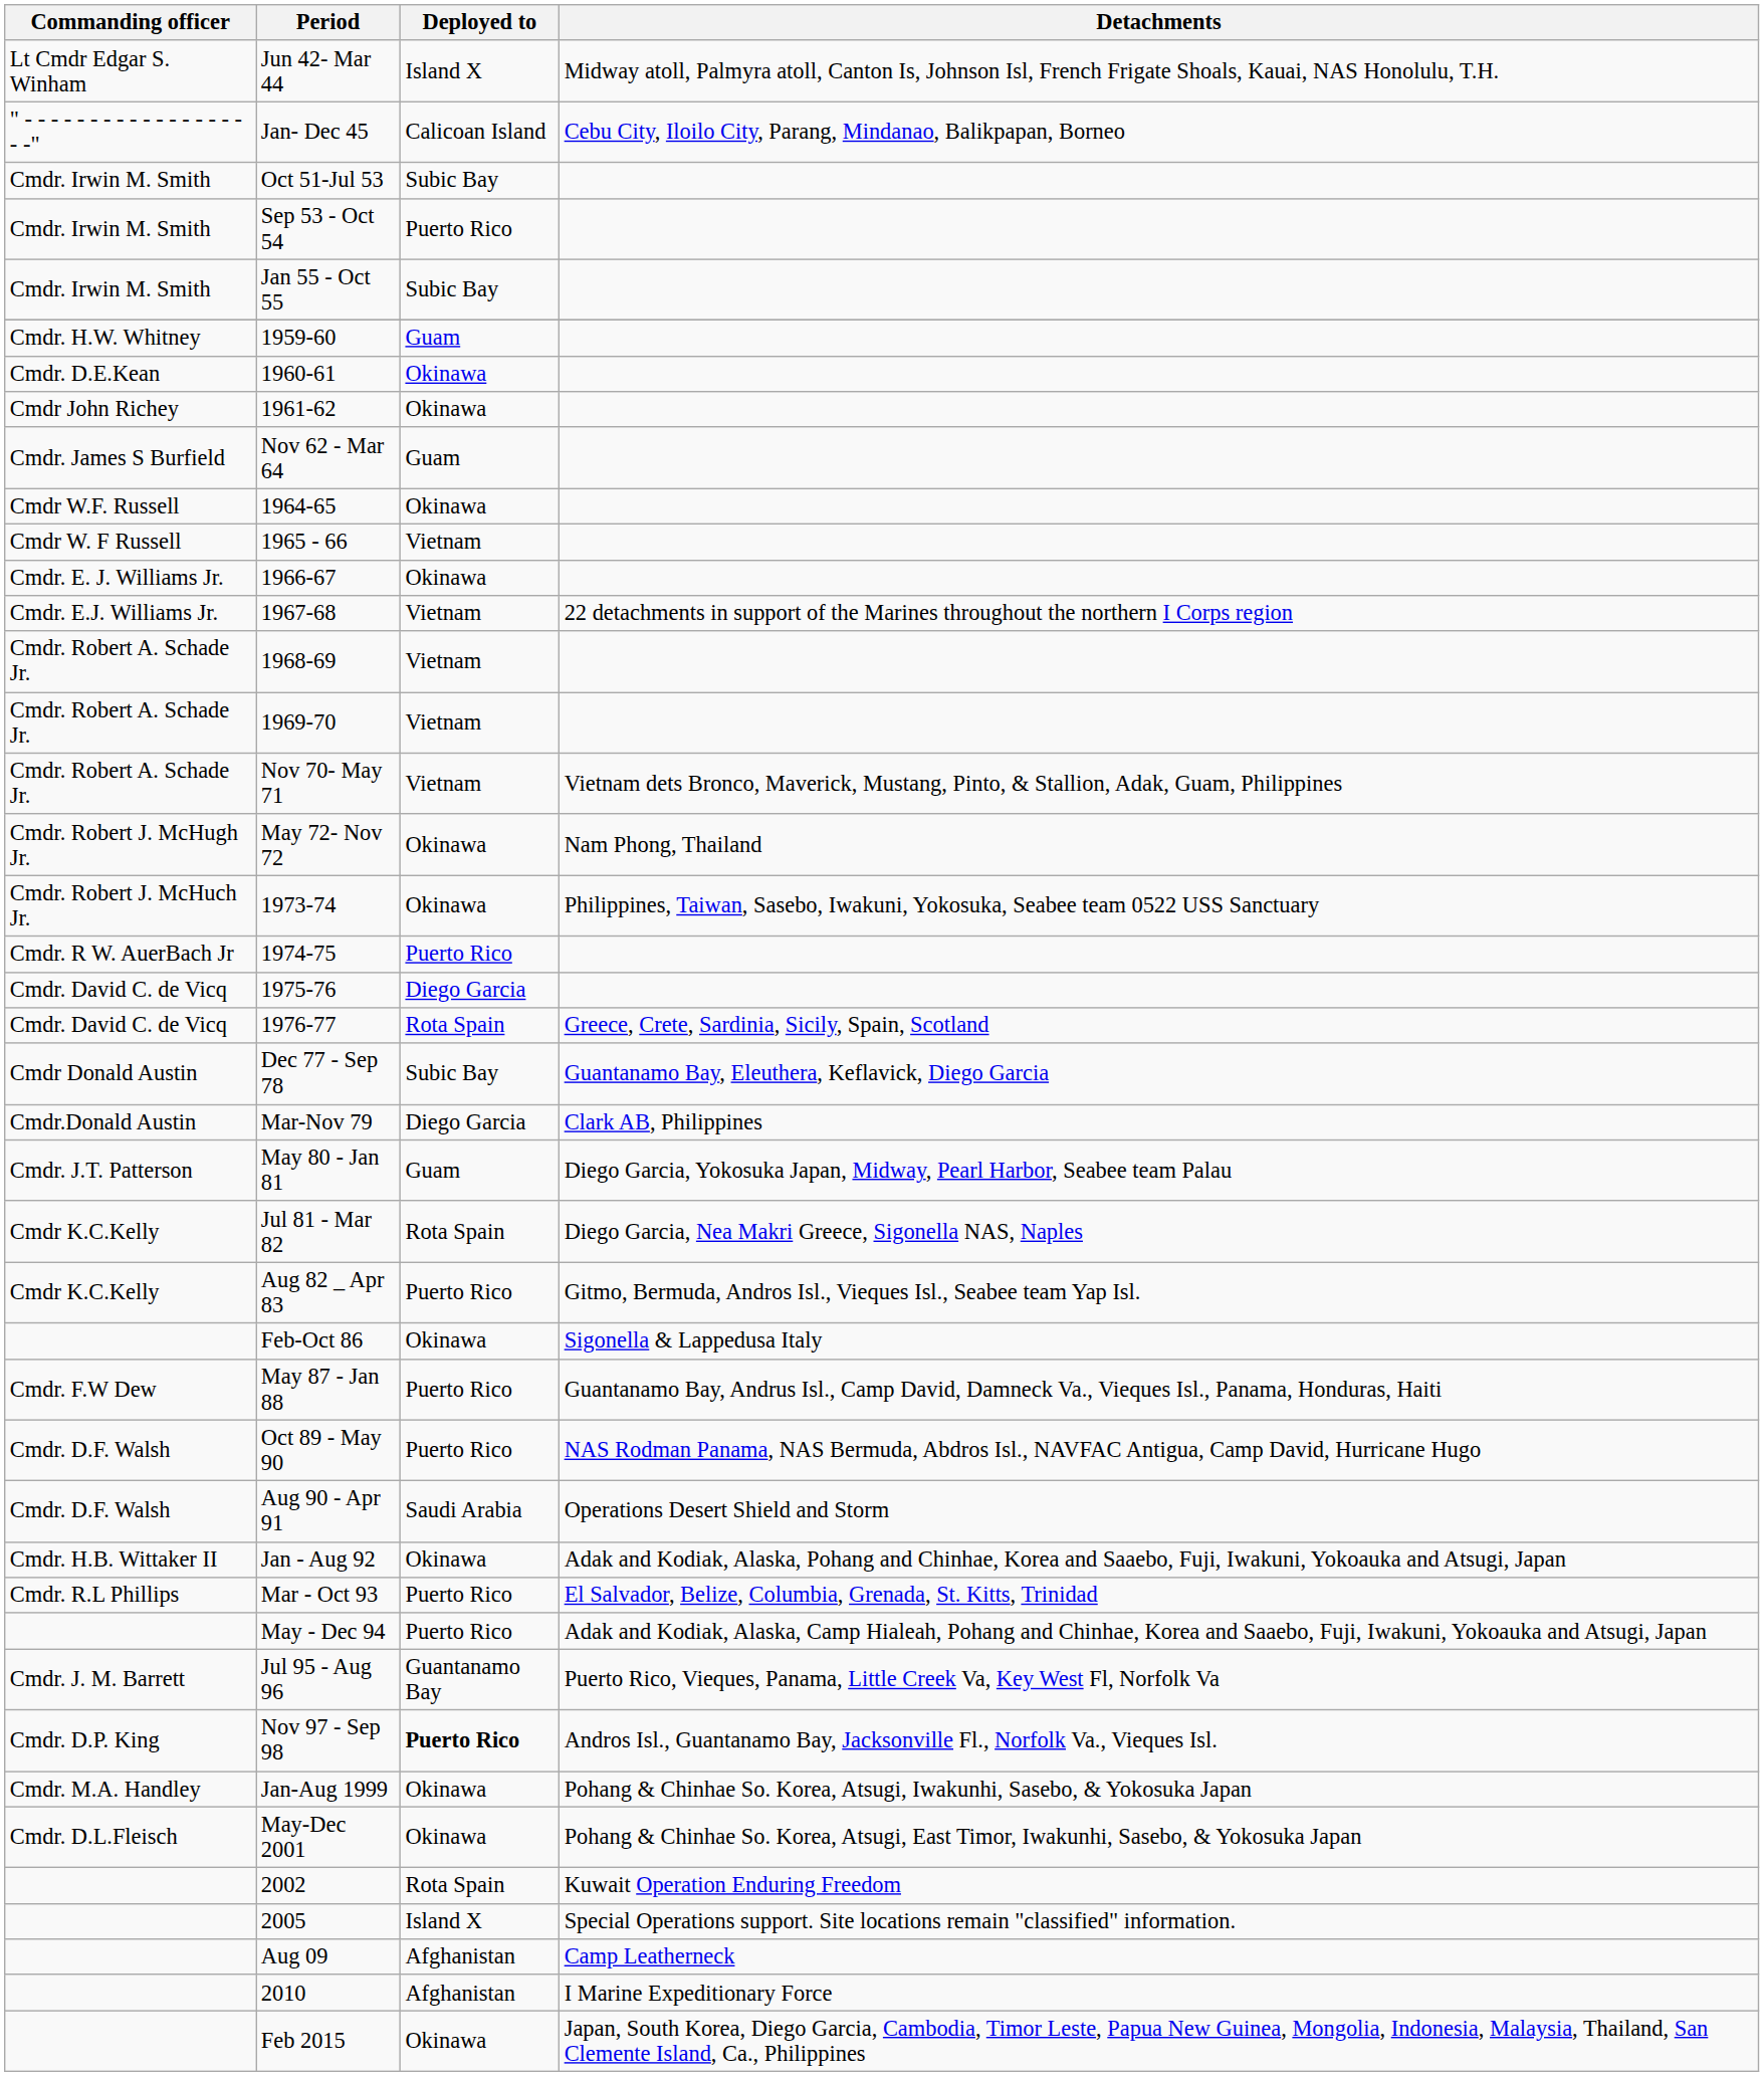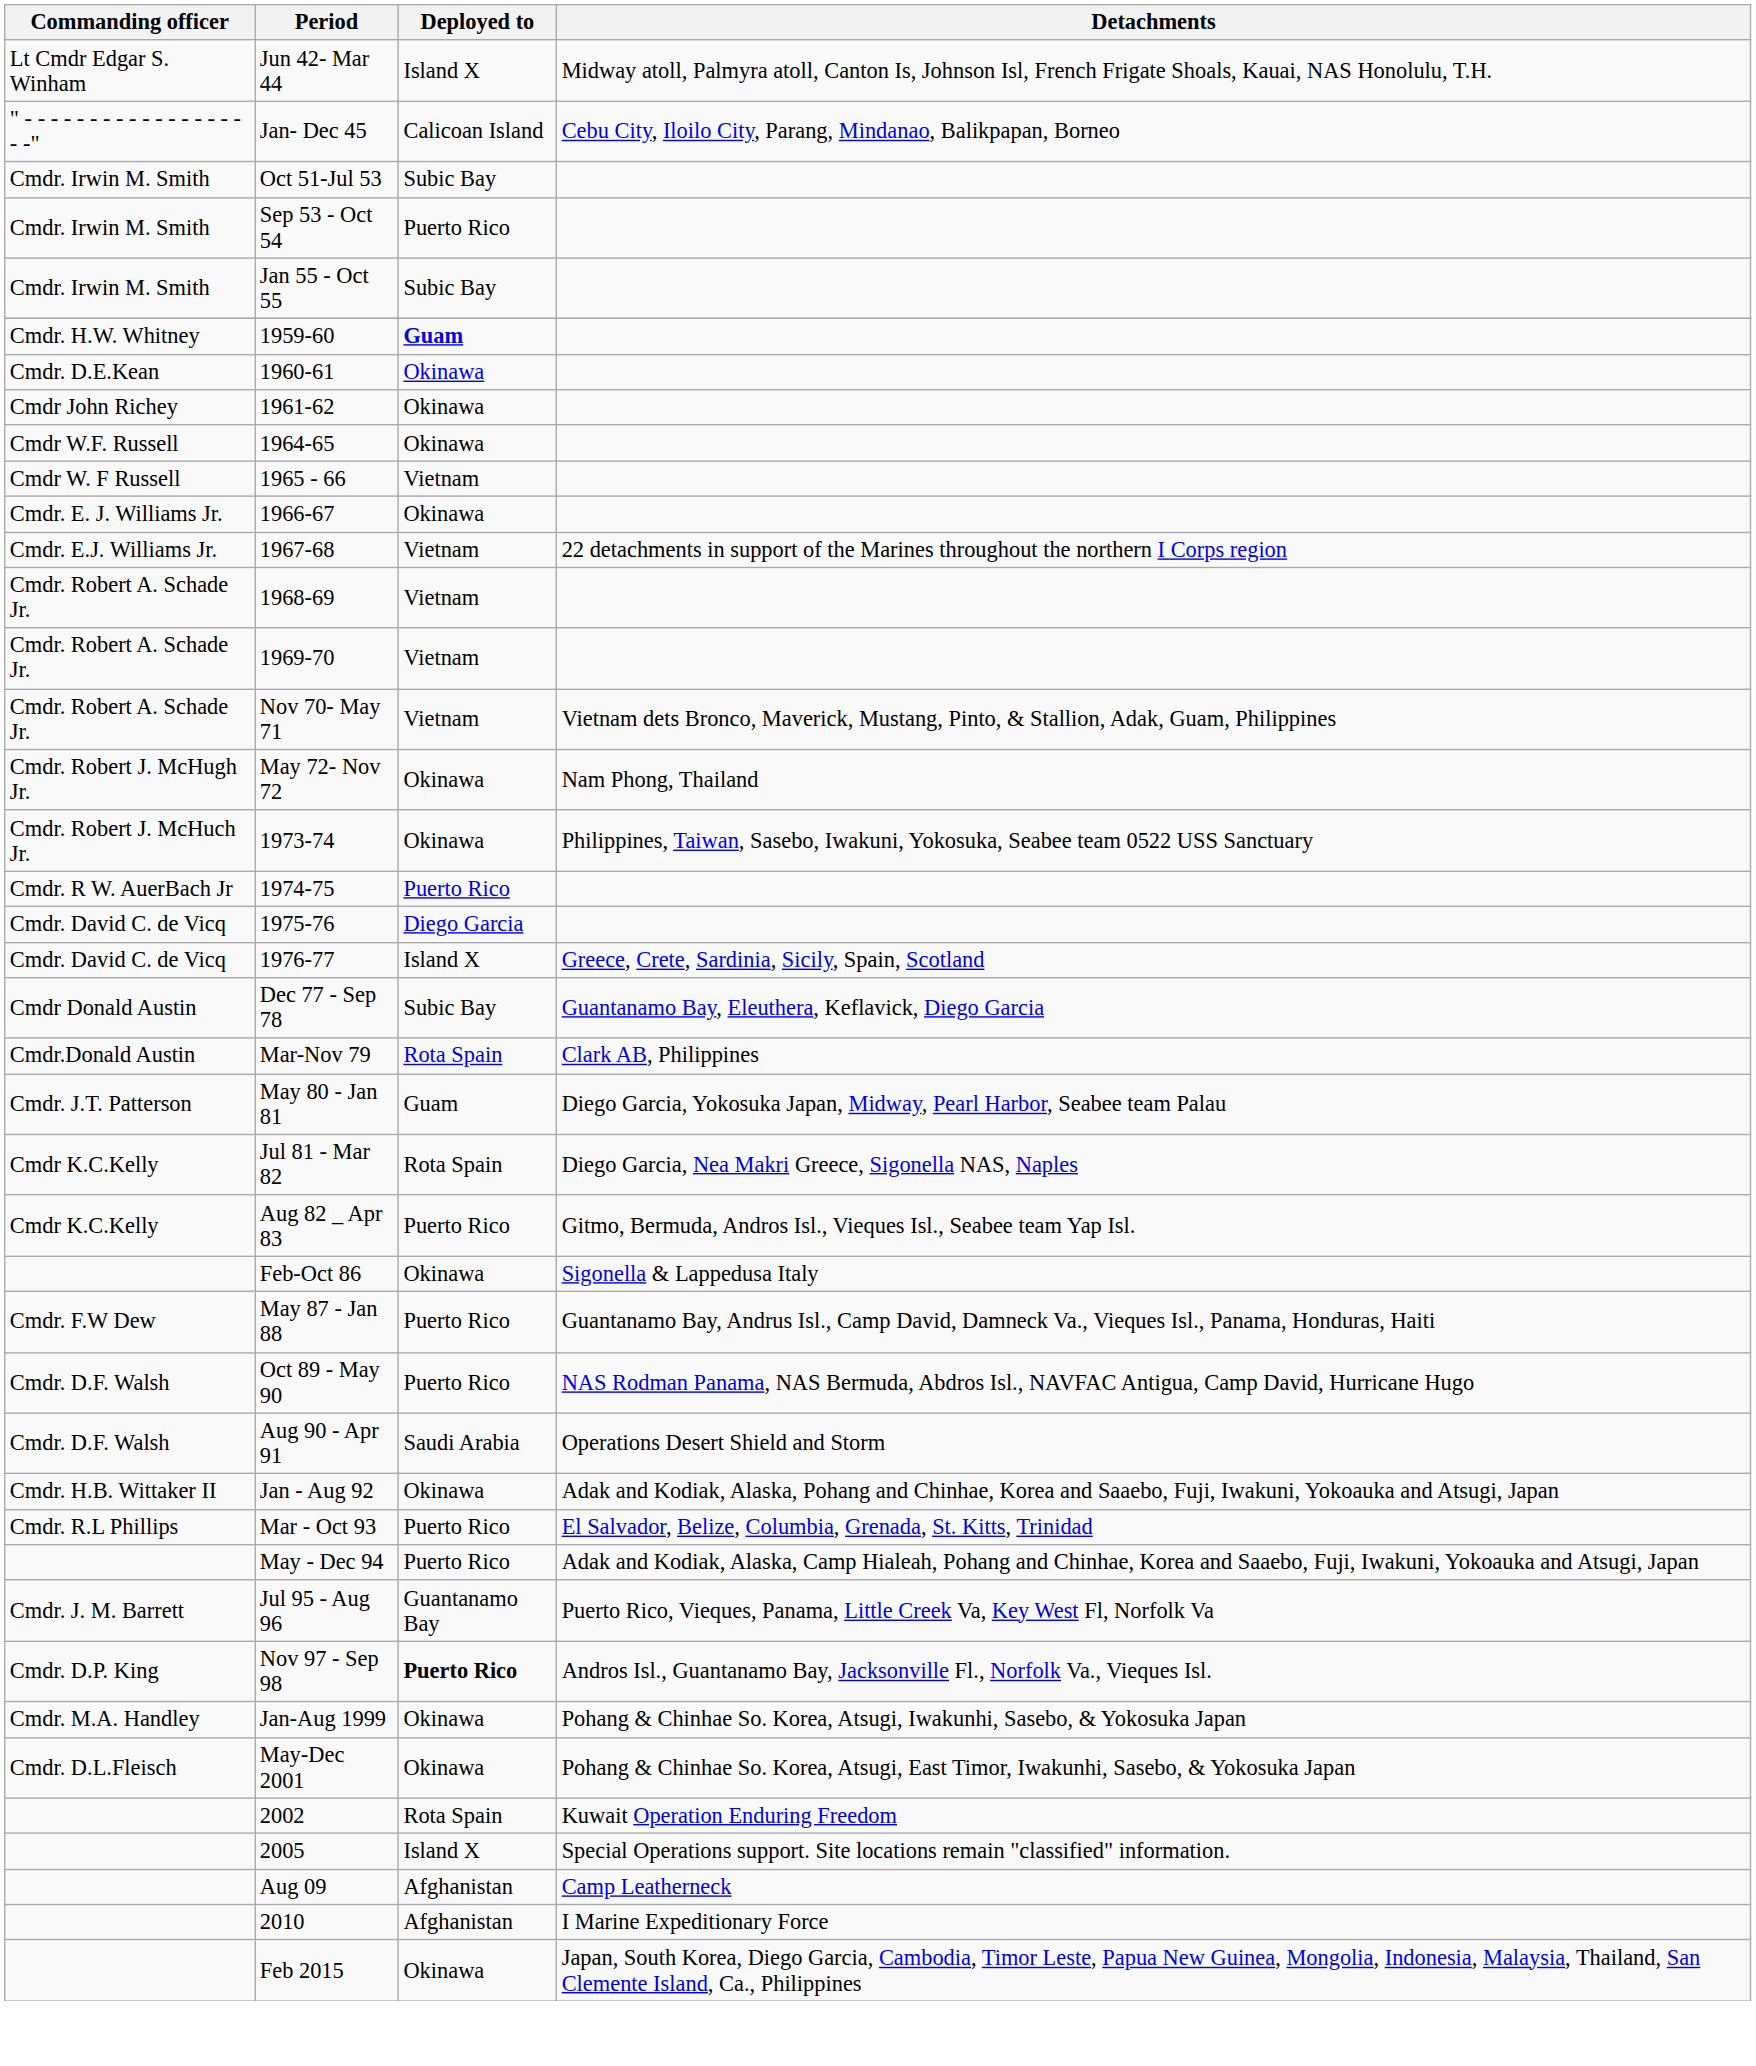1959-60 | Deployed to: normal -> bold
- row: Cmdr. James S Burfield | Nov 62 - Mar 64 | Guam
1976-77 | Deployed to: Rota Spain -> Island X
Mar-Nov 79 | Deployed to: Diego Garcia -> Rota Spain
